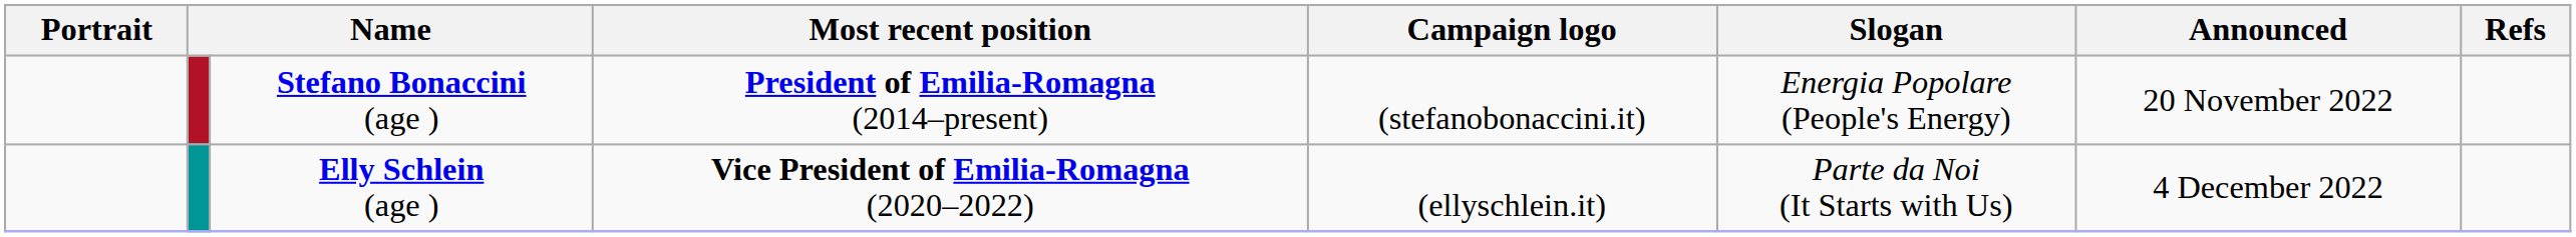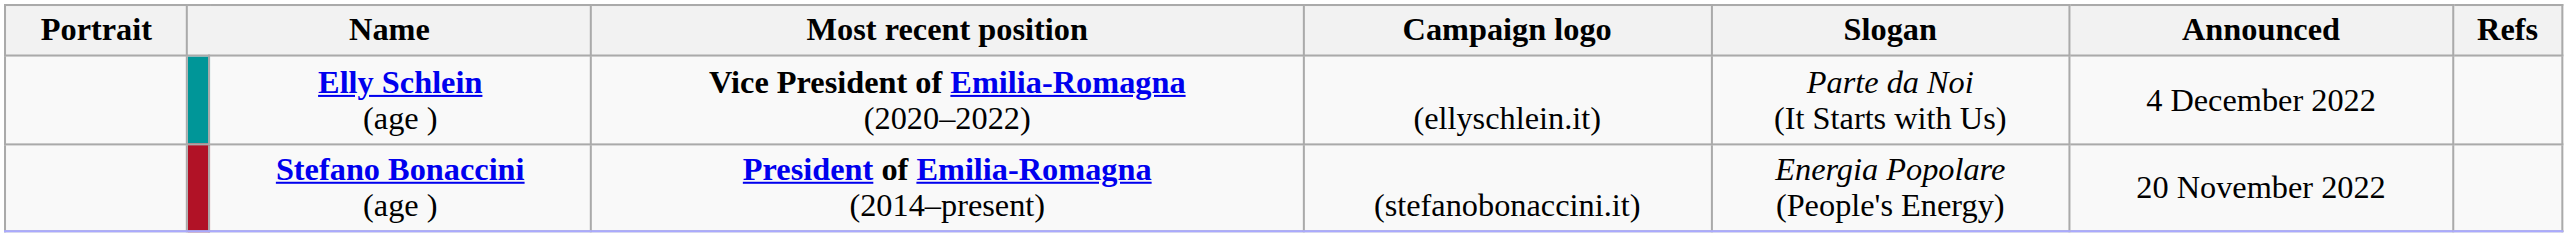rows swapped: Stefano Bonaccini (age ) <-> Elly Schlein (age )
